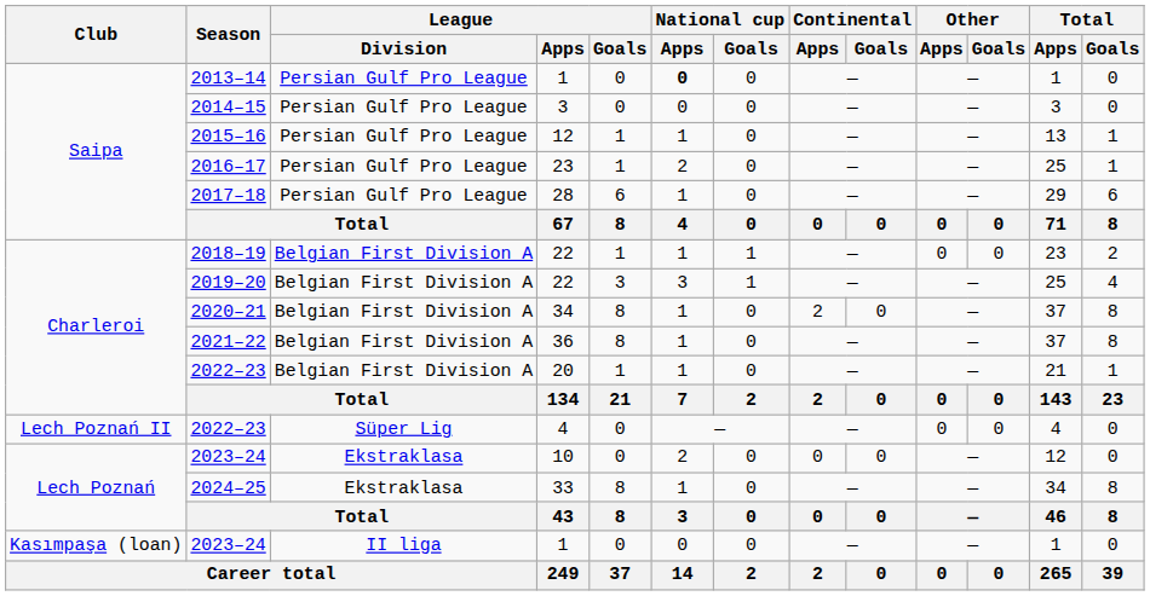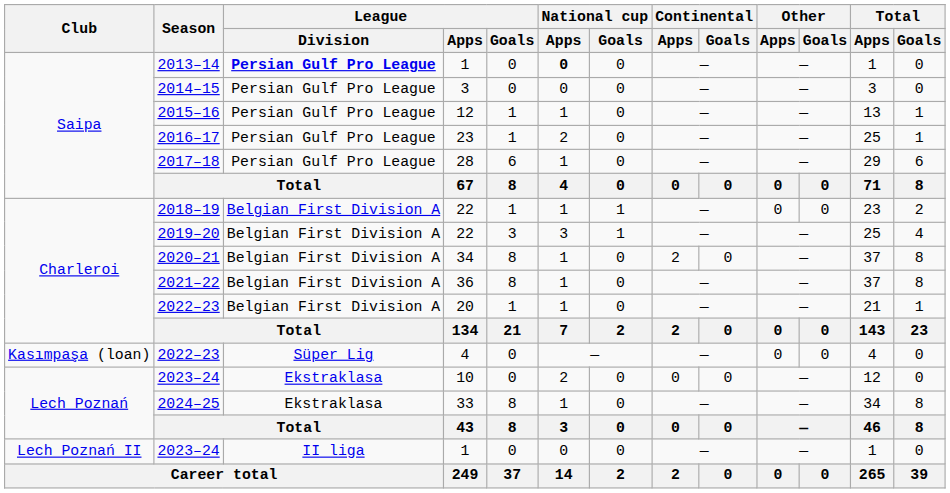2013–14 | League / Division: normal -> bold
2022–23 / 4 | Club: Lech Poznań II -> Kasımpaşa (loan)
2023–24 / 1 | Club: Kasımpaşa (loan) -> Lech Poznań II
